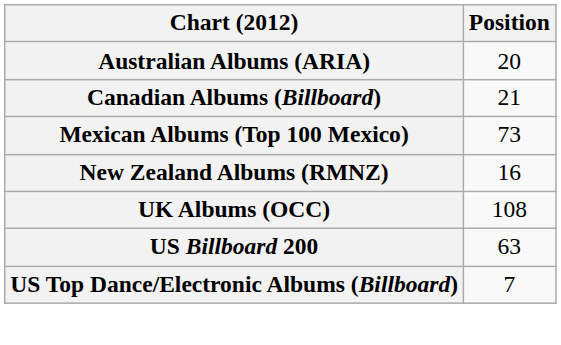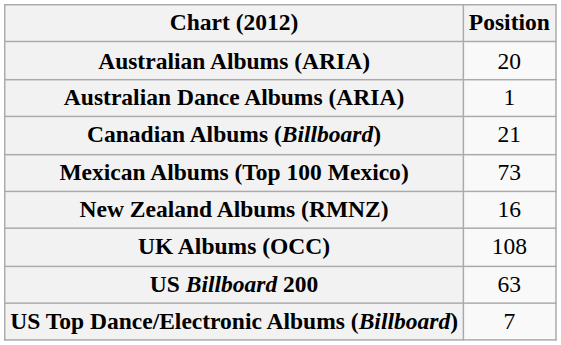+ row: Australian Dance Albums (ARIA) | 1
